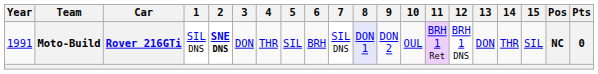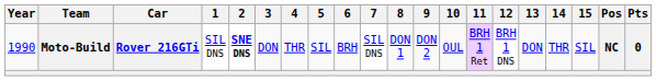Moto-Build | Year: 1991 -> 1990
Moto-Build | 8: lavender background -> no background
